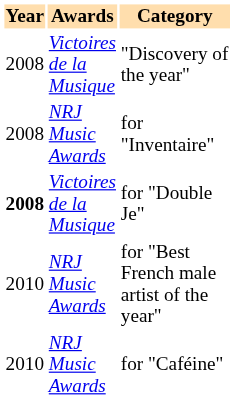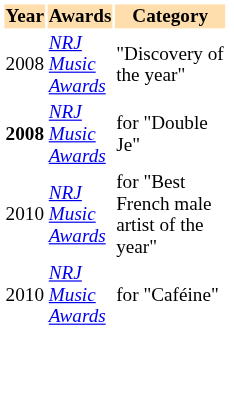"Discovery of the year" | Awards: Victoires de la Musique -> NRJ Music Awards
- row: 2008 | NRJ Music Awards | for "Inventaire"
for "Double Je" | Awards: Victoires de la Musique -> NRJ Music Awards
